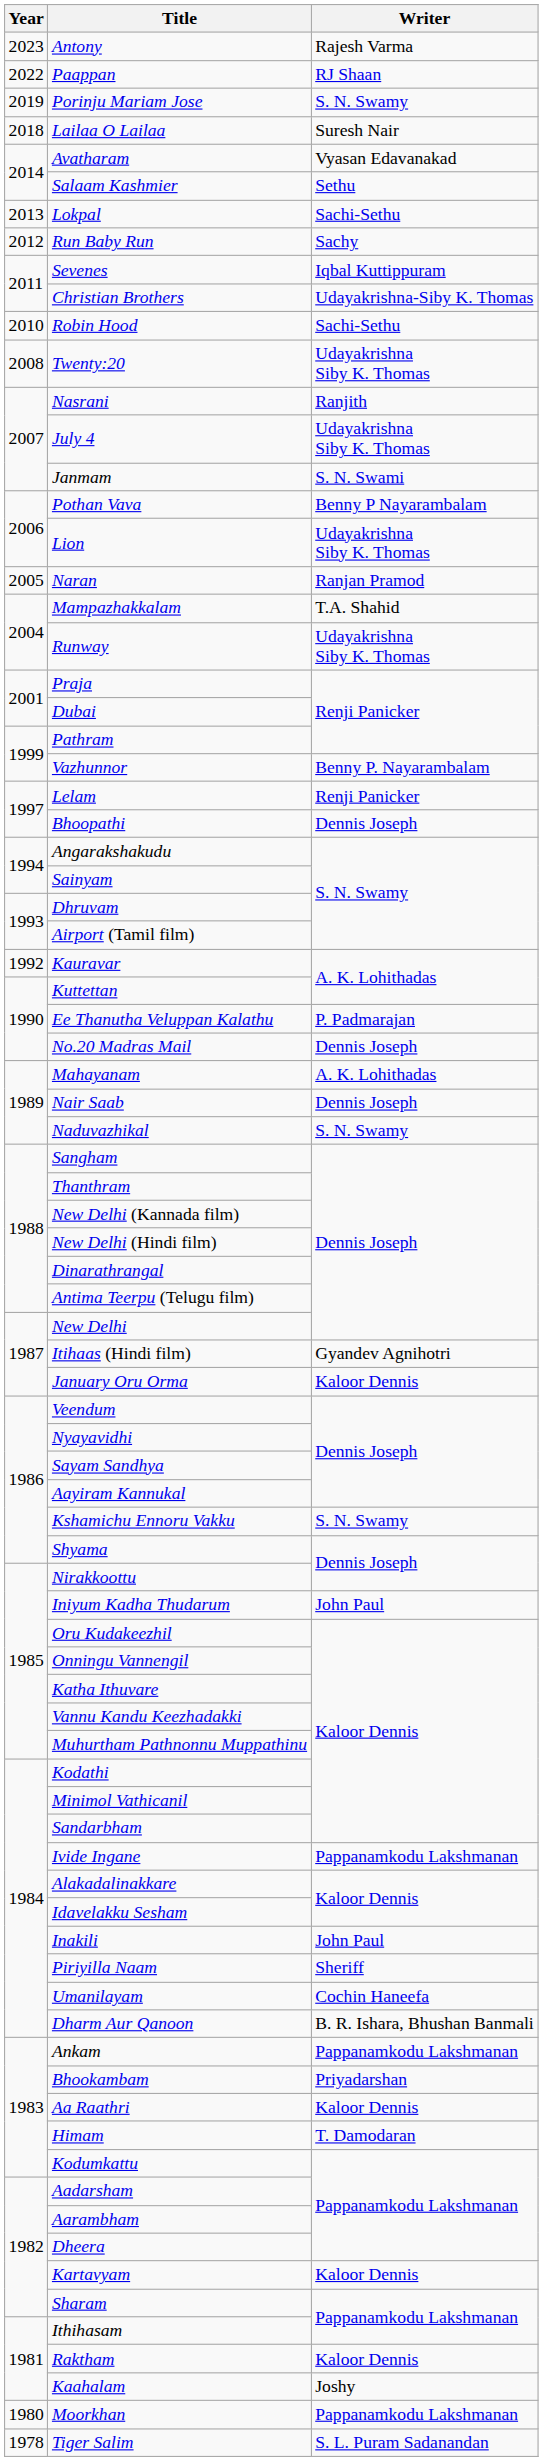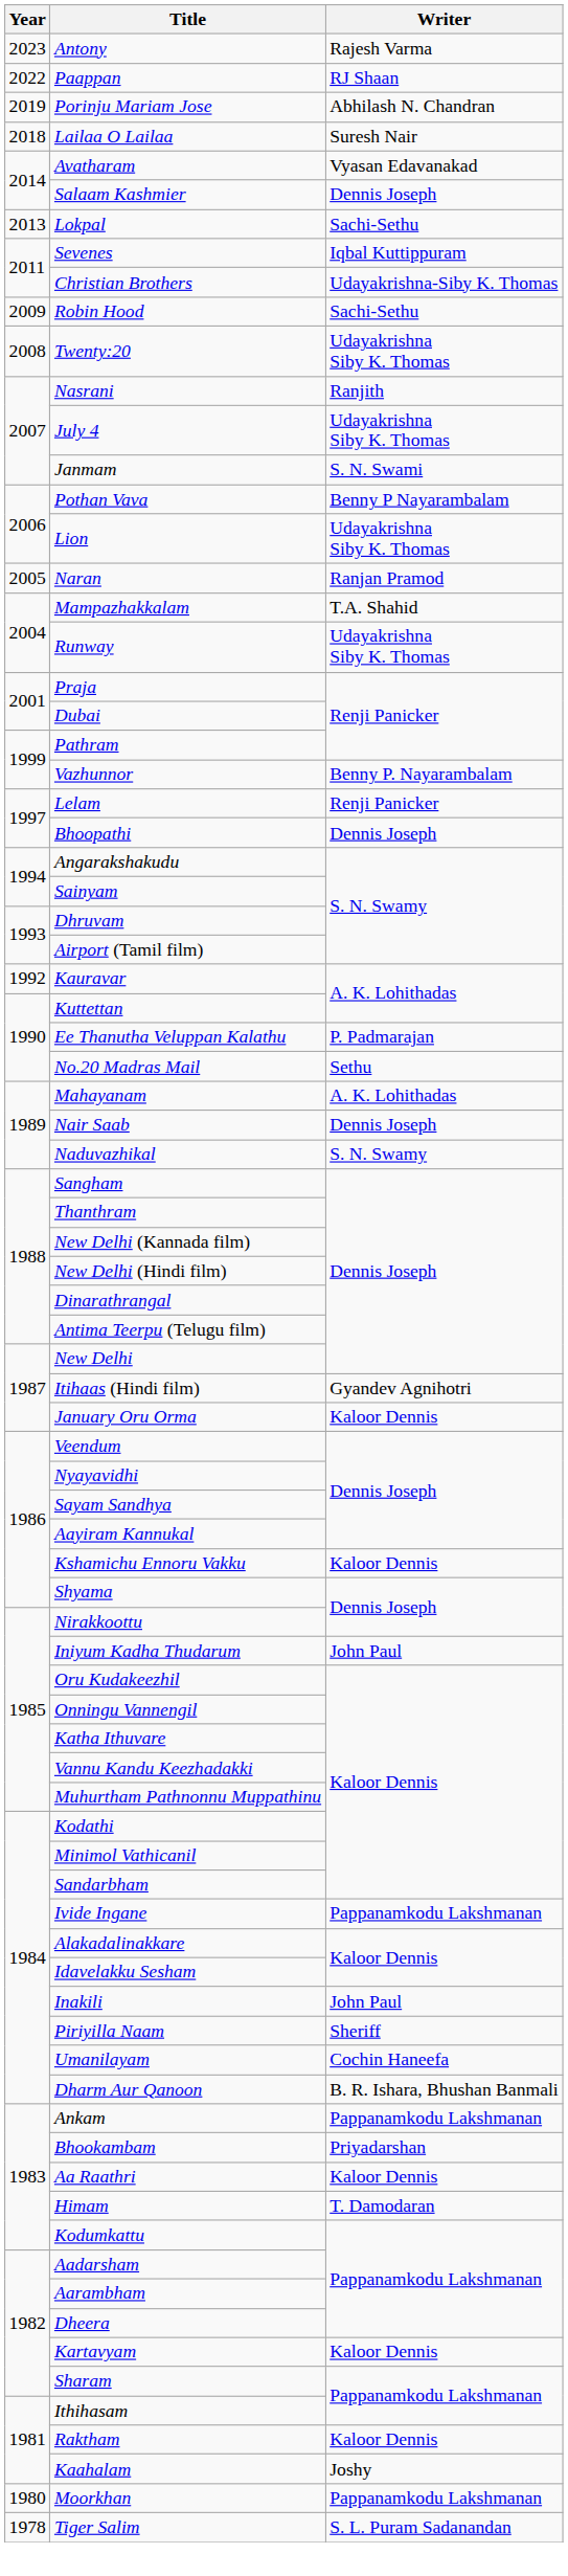Porinju Mariam Jose | Writer: S. N. Swamy -> Abhilash N. Chandran
Salaam Kashmier | Writer: Sethu -> Dennis Joseph
- row: 2012 | Run Baby Run | Sachy
Robin Hood | Year: 2010 -> 2009
No.20 Madras Mail | Writer: Dennis Joseph -> Sethu
Kshamichu Ennoru Vakku | Writer: S. N. Swamy -> Kaloor Dennis
